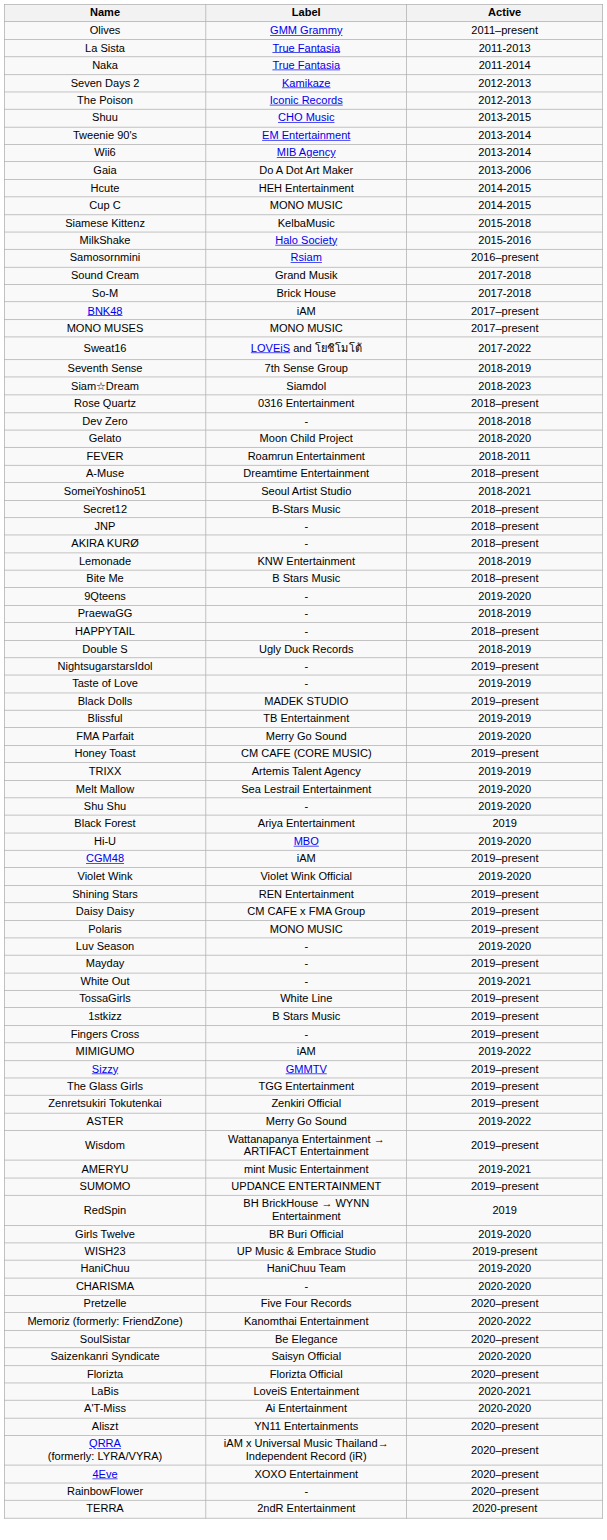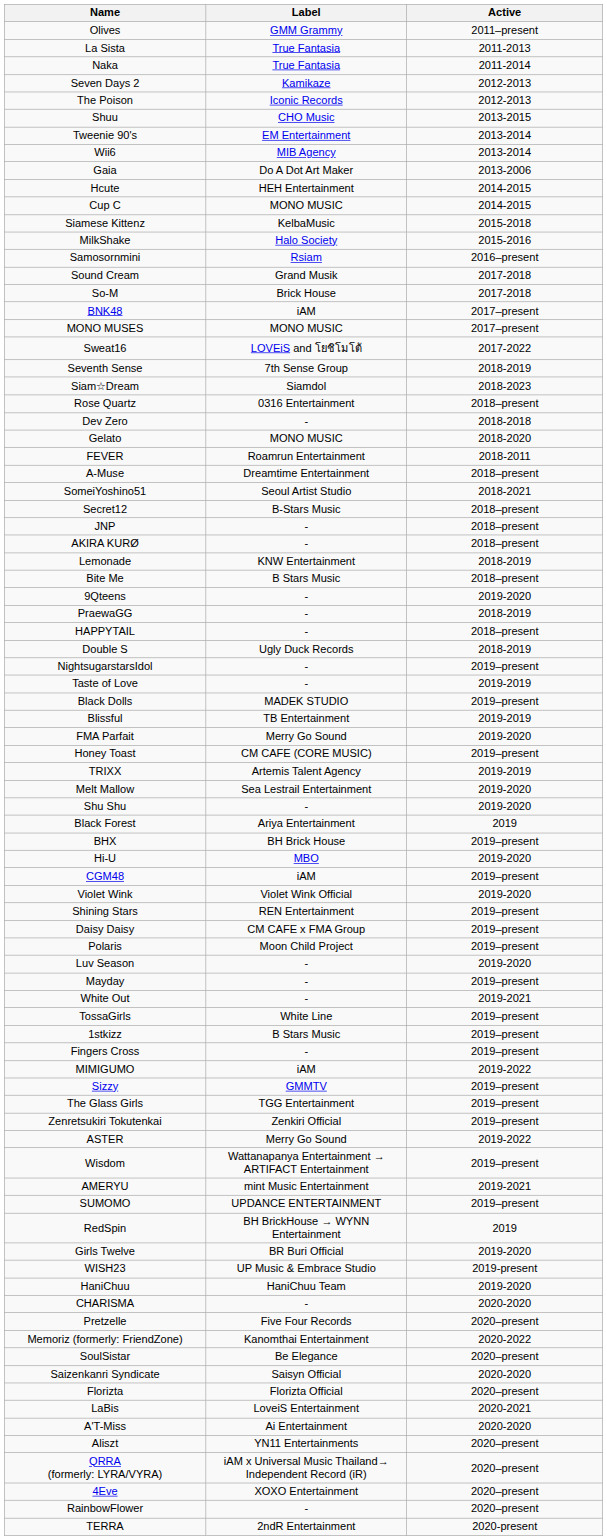Gelato | Label: Moon Child Project -> MONO MUSIC
+ row: BHX | BH Brick House | 2019–present
Polaris | Label: MONO MUSIC -> Moon Child Project
